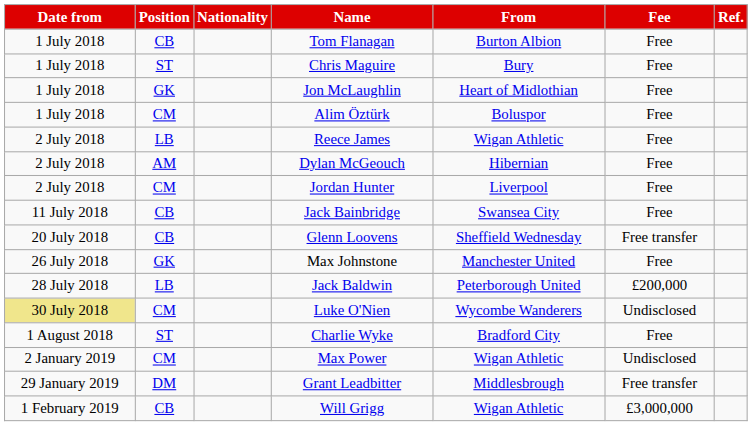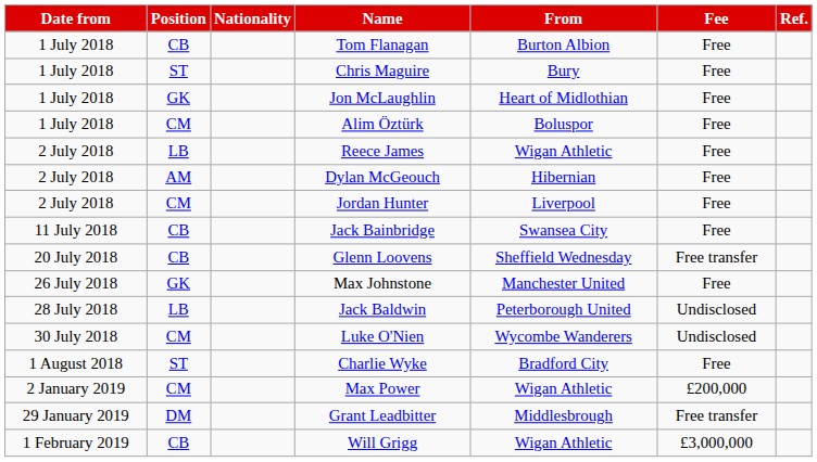Jack Baldwin | Fee: £200,000 -> Undisclosed
Luke O'Nien | Date from: khaki background -> no background
Max Power | Fee: Undisclosed -> £200,000
